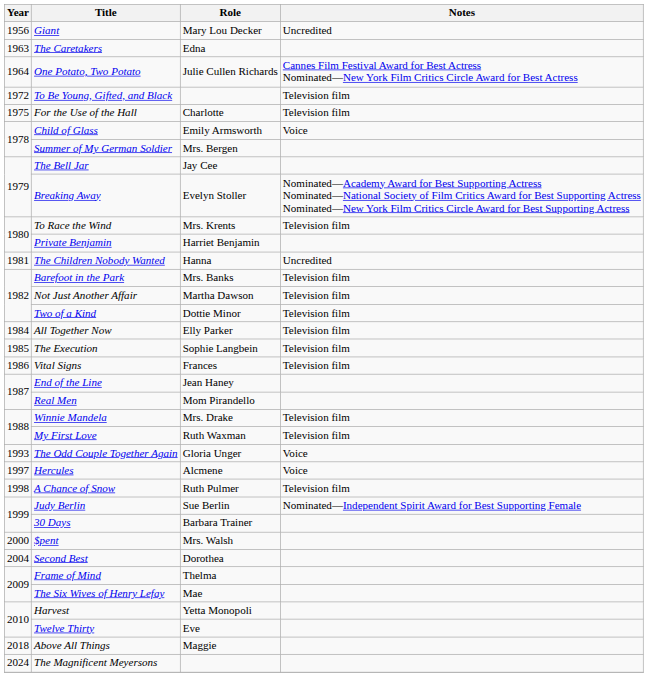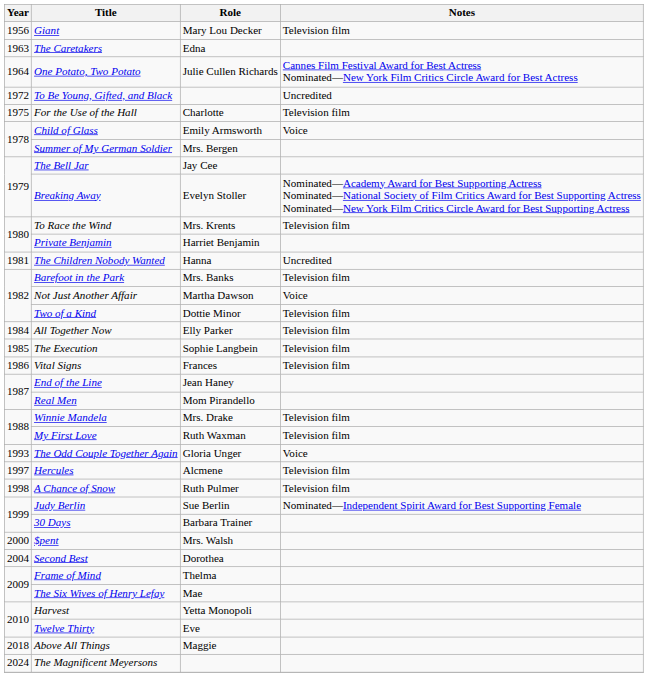Giant | Notes: Uncredited -> Television film
To Be Young, Gifted, and Black | Notes: Television film -> Uncredited
Not Just Another Affair | Notes: Television film -> Voice
Hercules | Notes: Voice -> Television film
